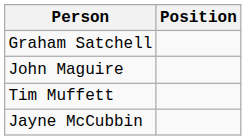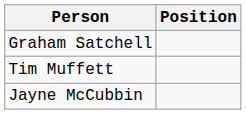- row: John Maguire
